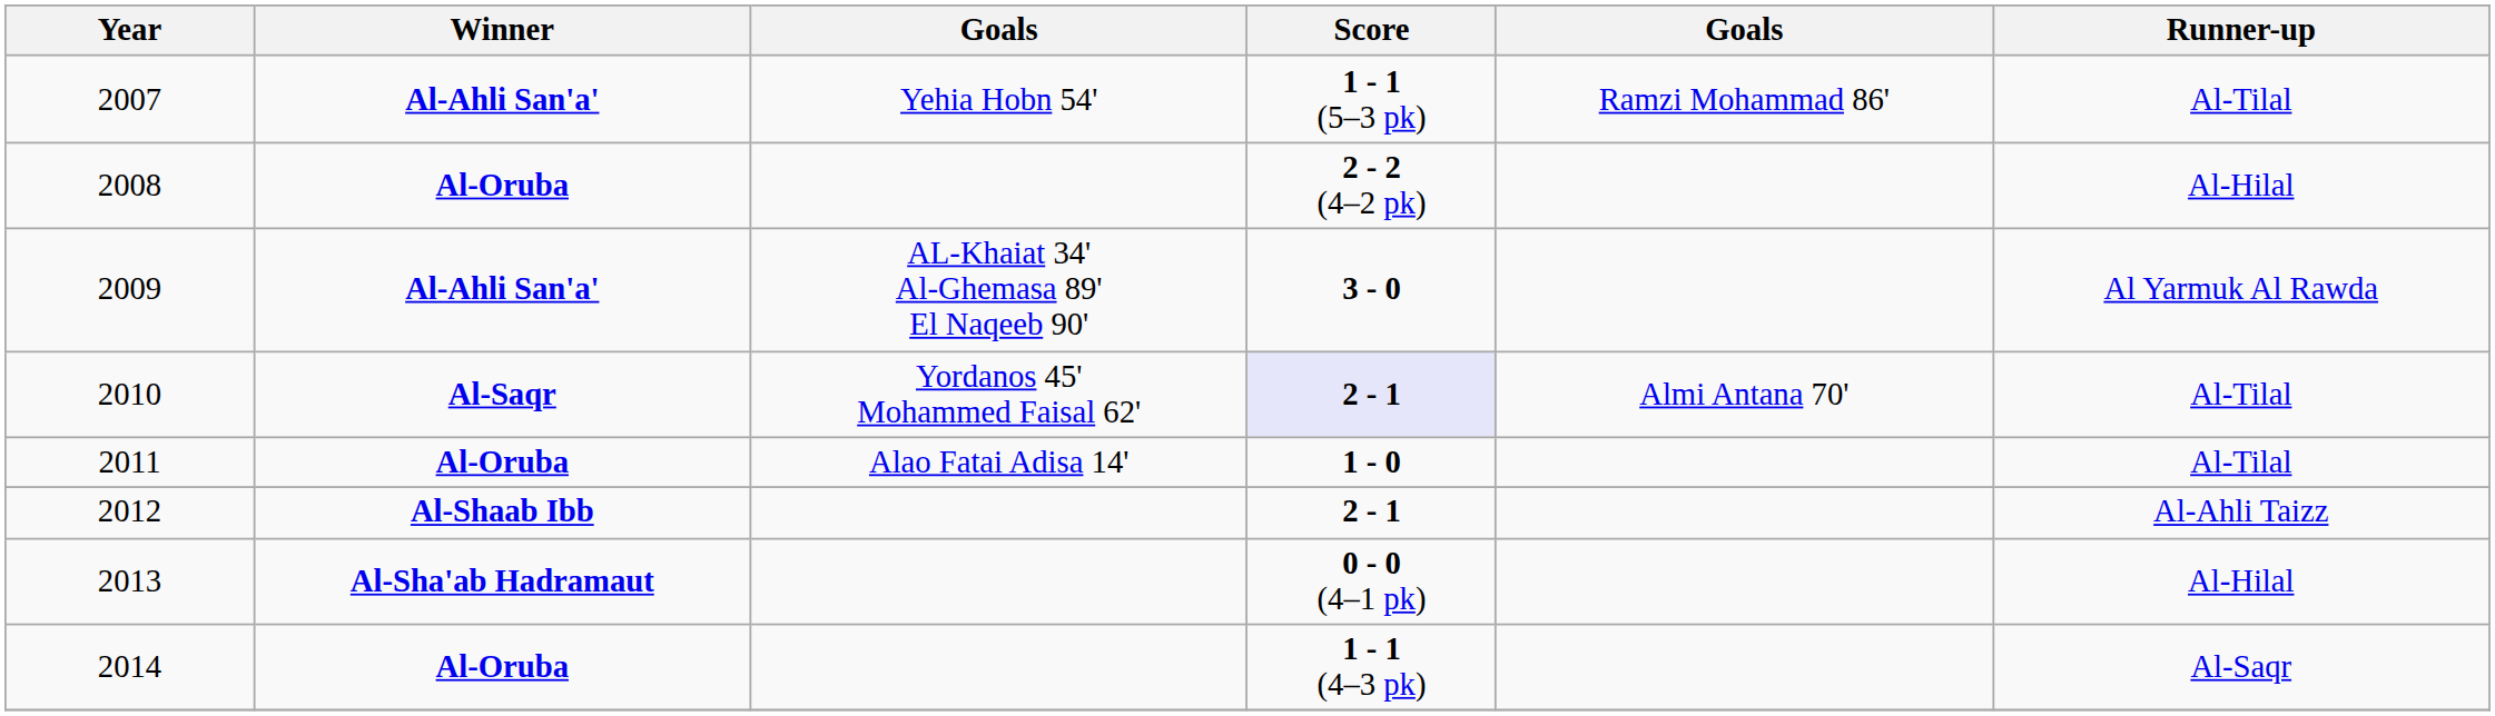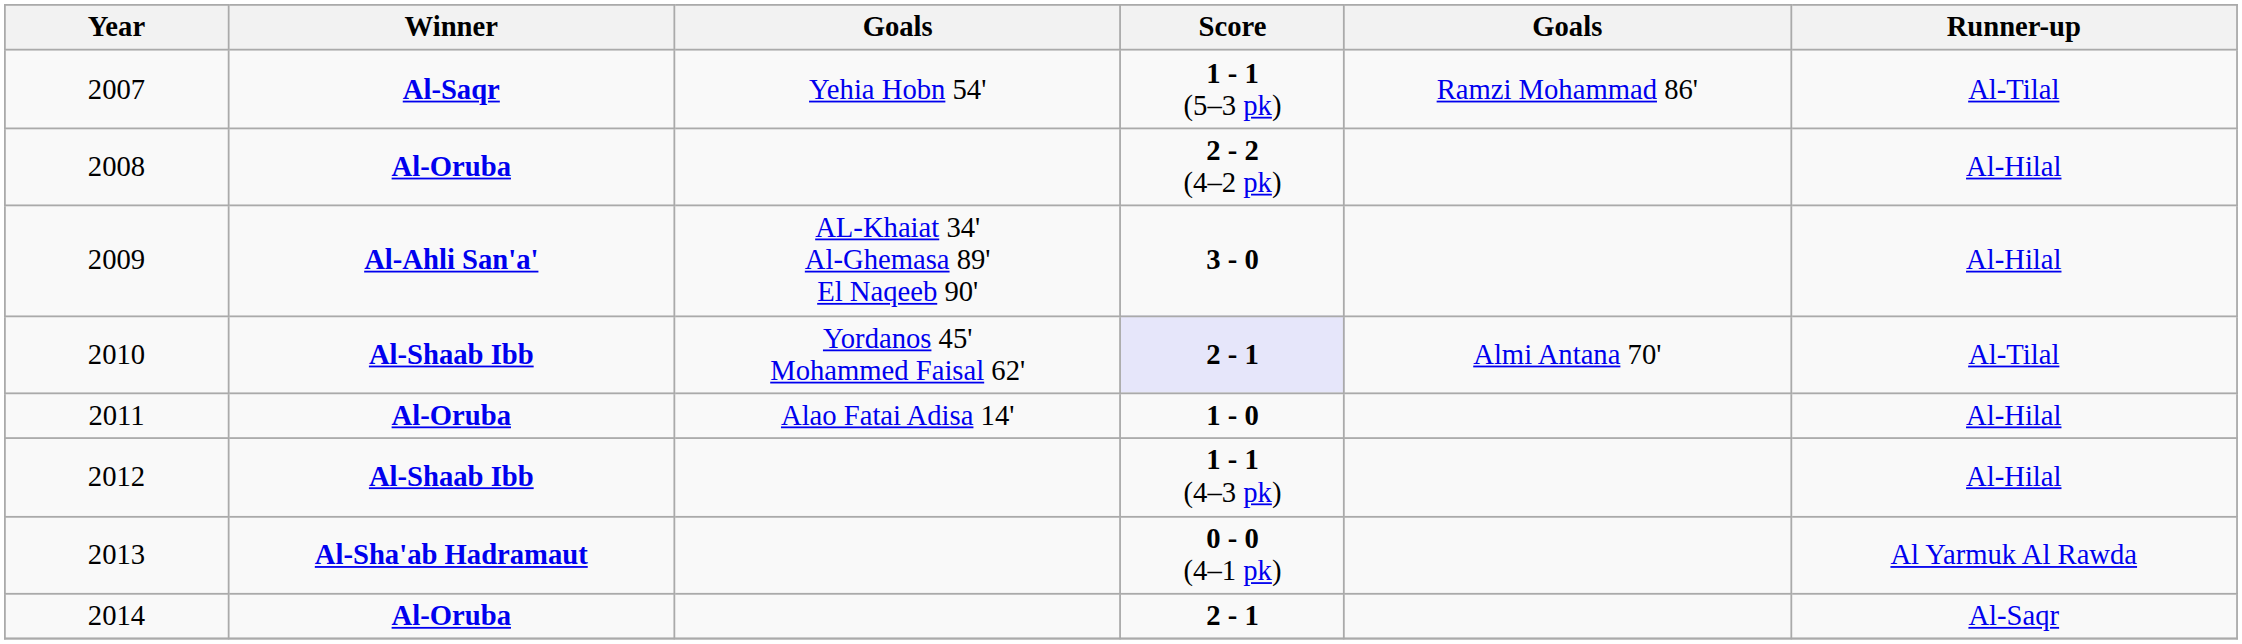2007 | Winner: Al-Ahli San'a' -> Al-Saqr
2009 | Runner-up: Al Yarmuk Al Rawda -> Al-Hilal
2010 | Winner: Al-Saqr -> Al-Shaab Ibb
2011 | Runner-up: Al-Tilal -> Al-Hilal
2012 | Score: 2 - 1 -> 1 - 1 (4–3 pk)
2012 | Runner-up: Al-Ahli Taizz -> Al-Hilal
2013 | Runner-up: Al-Hilal -> Al Yarmuk Al Rawda
2014 | Score: 1 - 1 (4–3 pk) -> 2 - 1
